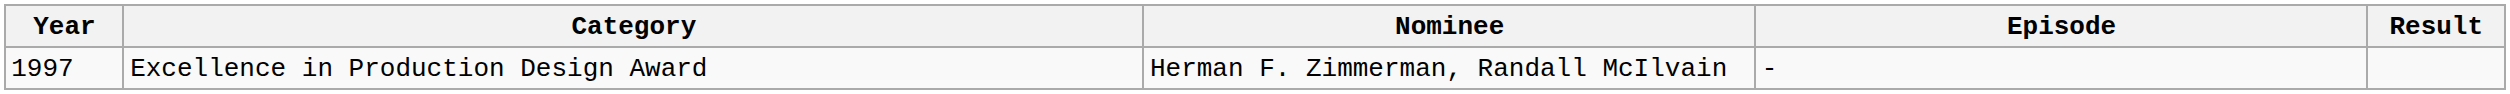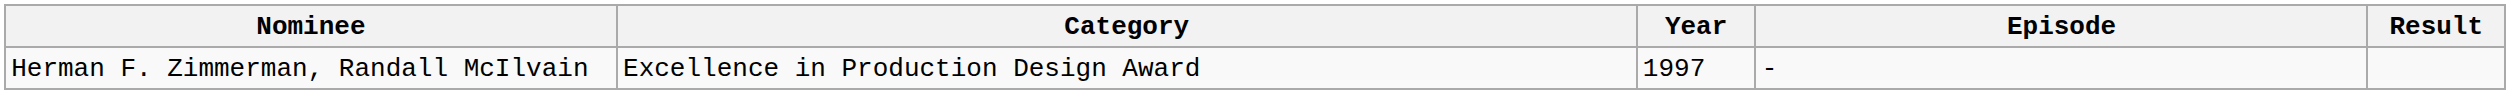columns swapped: Year <-> Nominee
